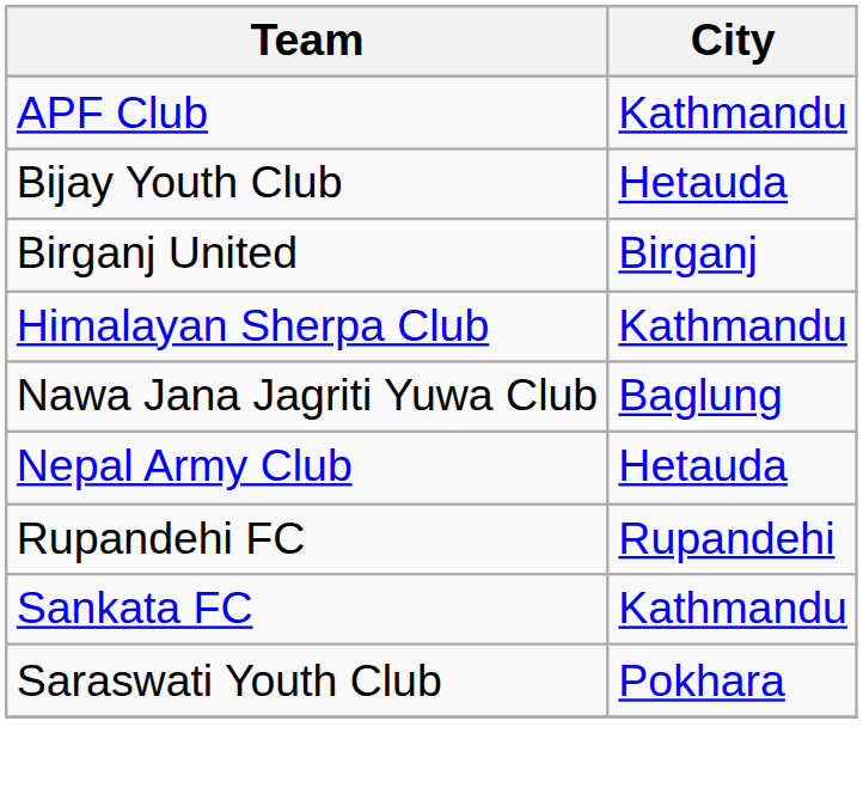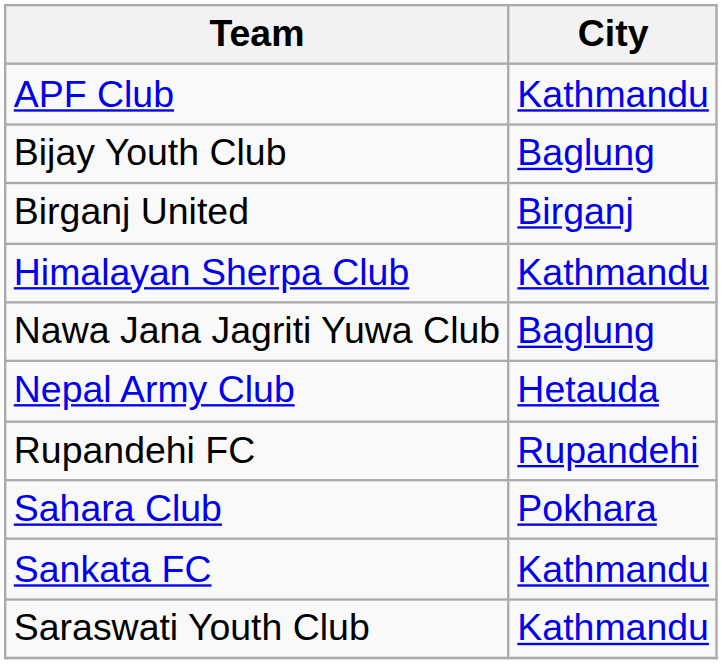Bijay Youth Club | City: Hetauda -> Baglung
+ row: Sahara Club | Pokhara
Saraswati Youth Club | City: Pokhara -> Kathmandu
